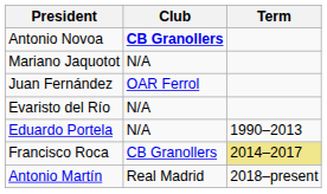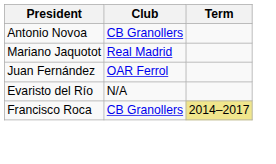Antonio Novoa | Club: bold -> normal
Mariano Jaquotot | Club: N/A -> Real Madrid
- row: Eduardo Portela | N/A | 1990–2013
- row: Antonio Martín | Real Madrid | 2018–present
